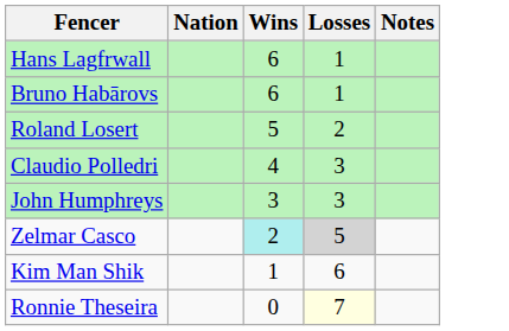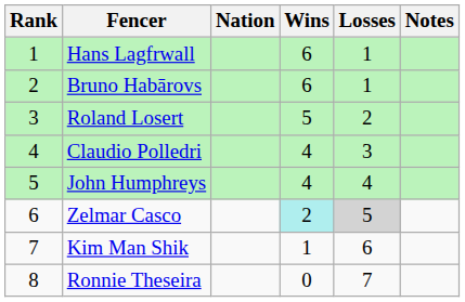+ column: Rank | 1 | 2 | 3 | 4 | 5 | 6 | 7 | 8
John Humphreys | Wins: 3 -> 4
John Humphreys | Losses: 3 -> 4
Ronnie Theseira | Losses: lightyellow background -> no background
